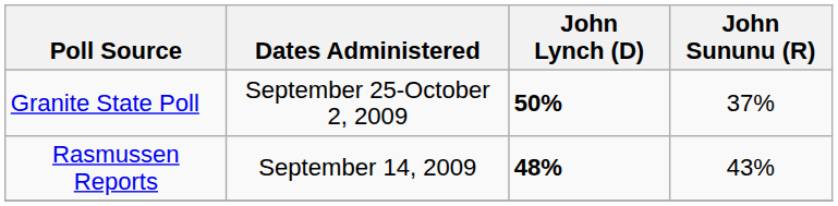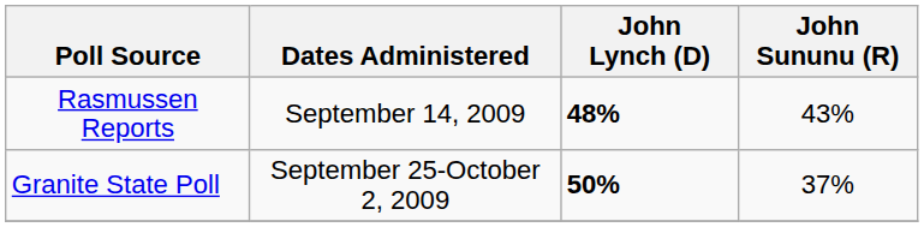rows swapped: Granite State Poll <-> Rasmussen Reports
